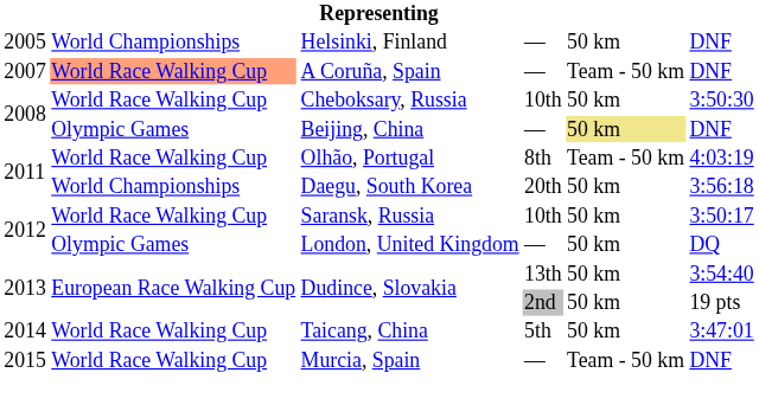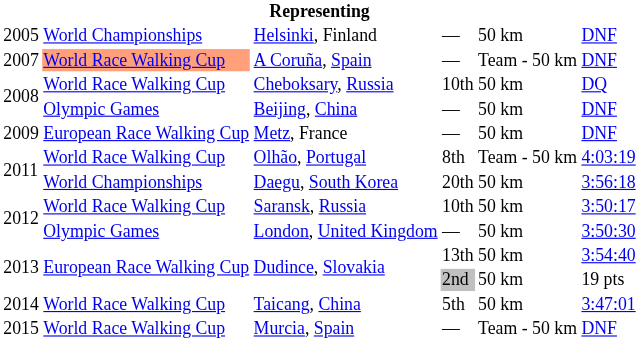Cheboksary, Russia | column 6: 3:50:30 -> DQ
Beijing, China | column 5: khaki background -> no background
+ row: 2009 | European Race Walking Cup | Metz, France | — | 50 km | DNF
London, United Kingdom | column 6: DQ -> 3:50:30
